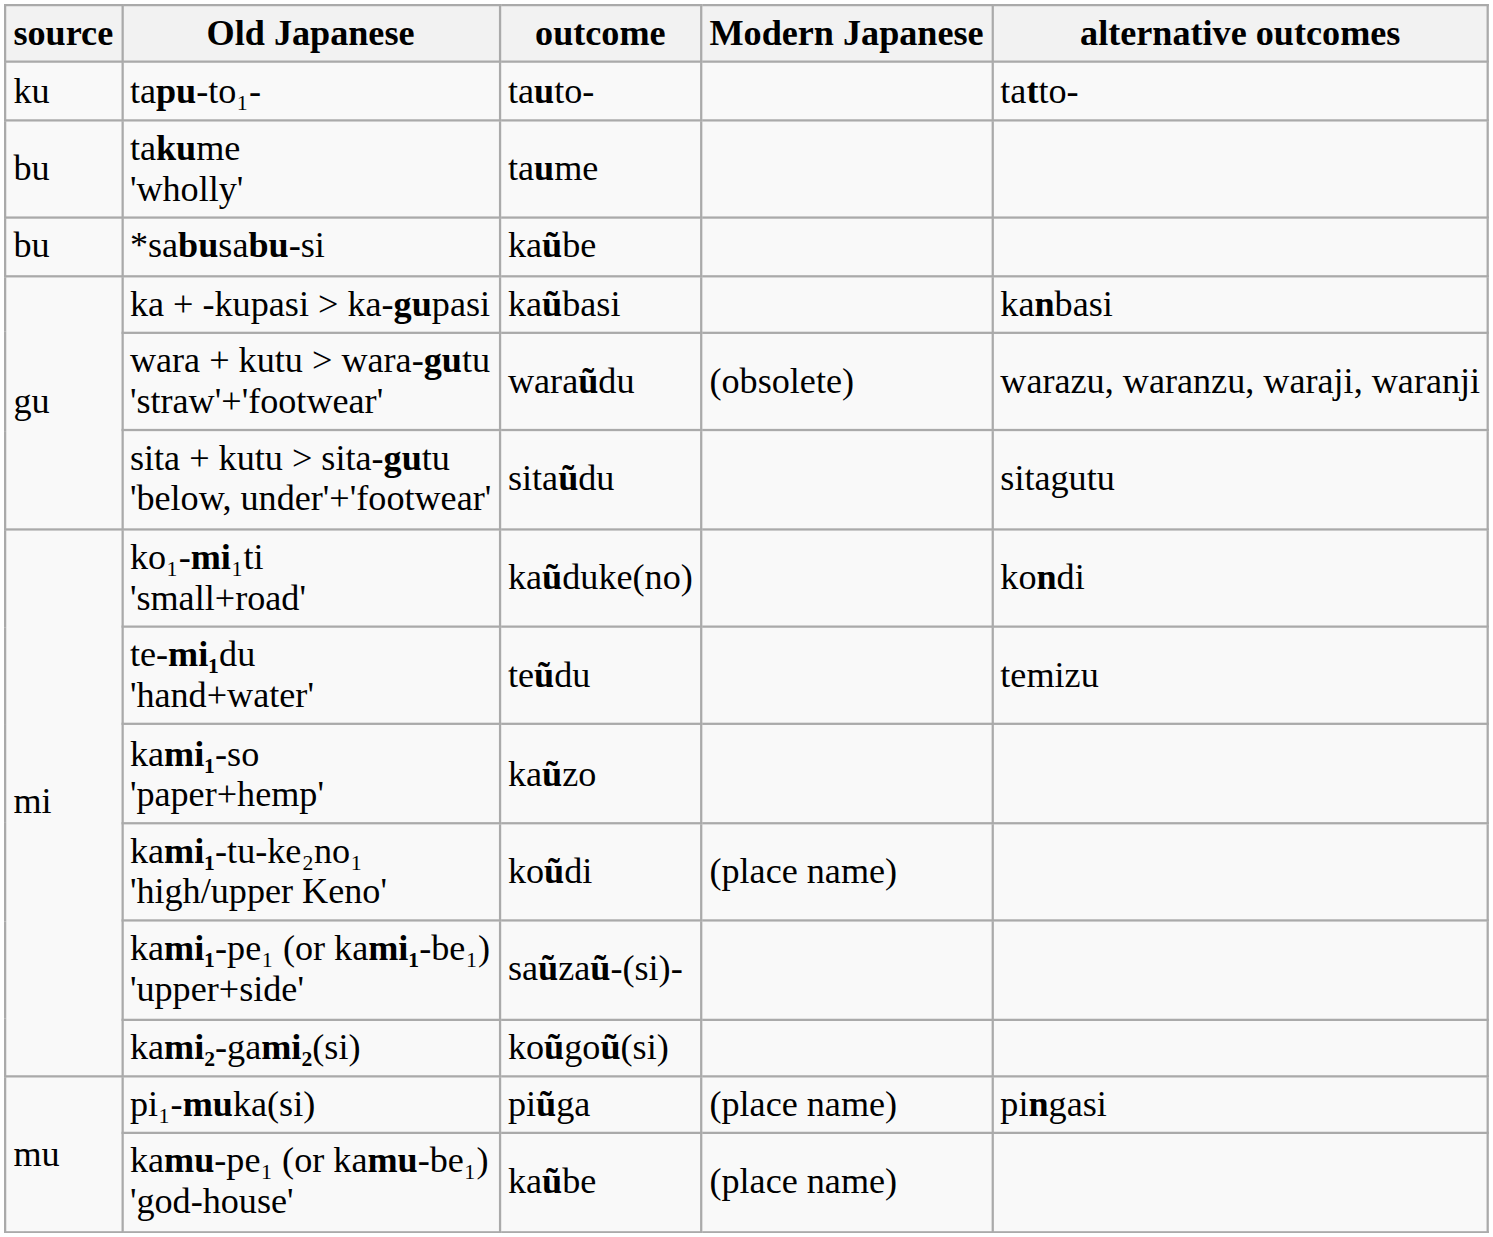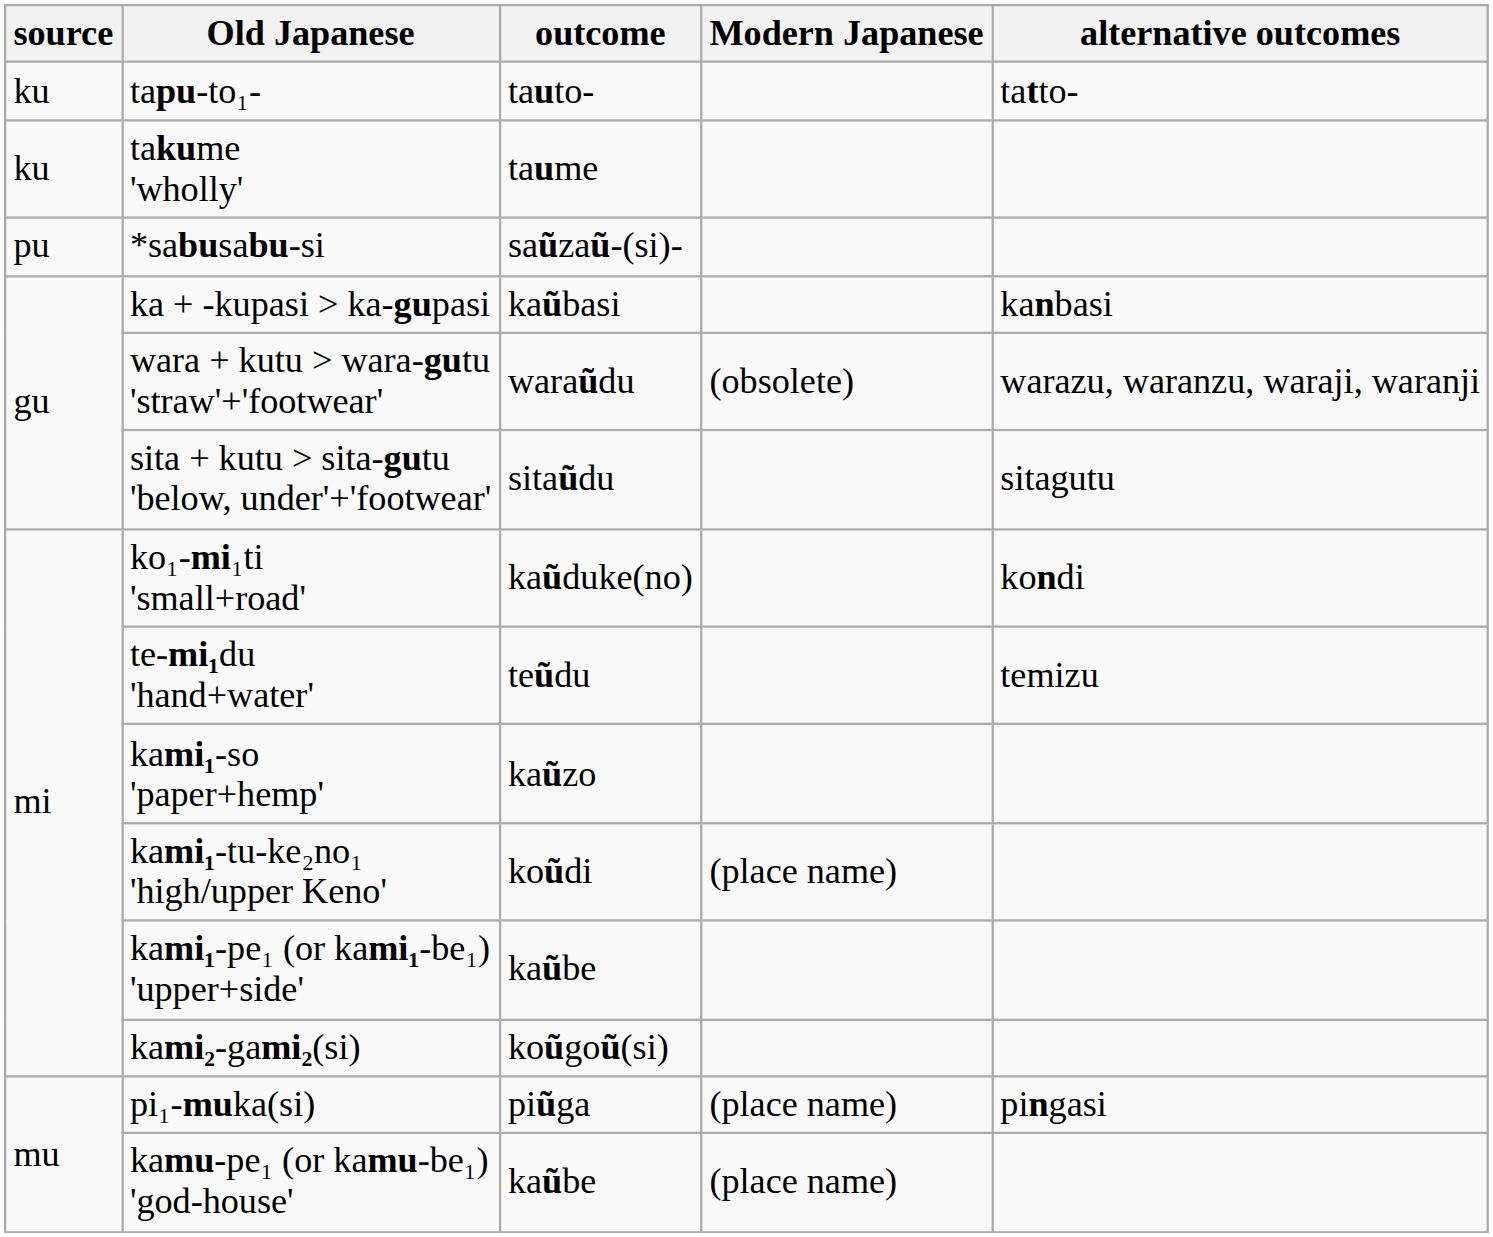takume 'wholly' | source: bu -> ku
*sabusabu-si | source: bu -> pu
*sabusabu-si | outcome: kaũbe -> saũzaũ-(si)-
kami₁-pe₁ (or kami₁-be₁) 'upper+side' | outcome: saũzaũ-(si)- -> kaũbe
